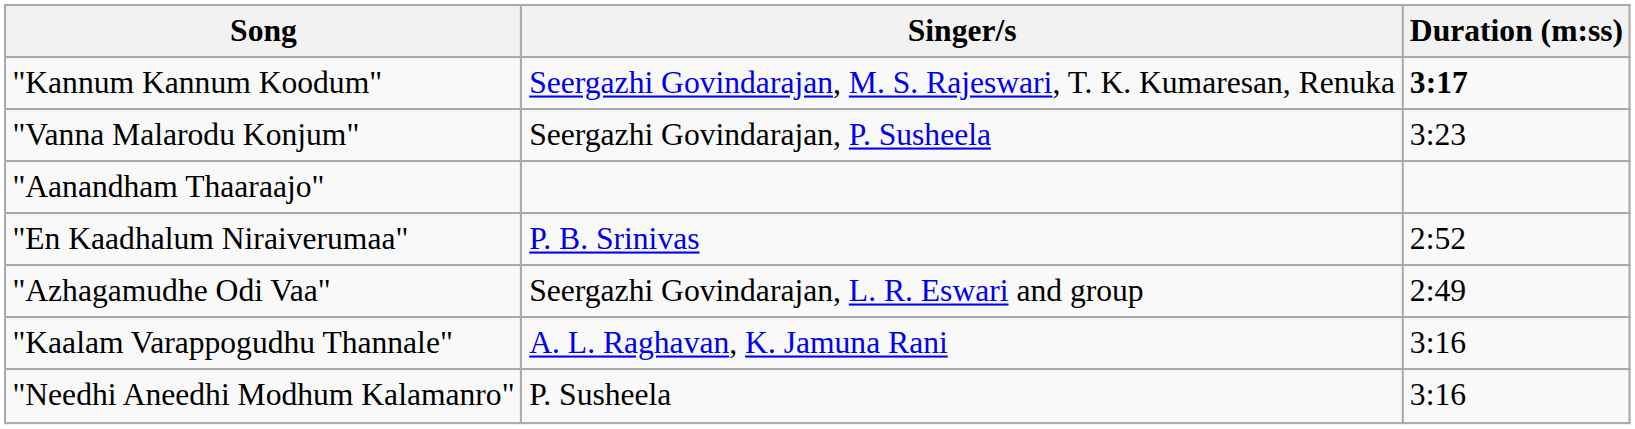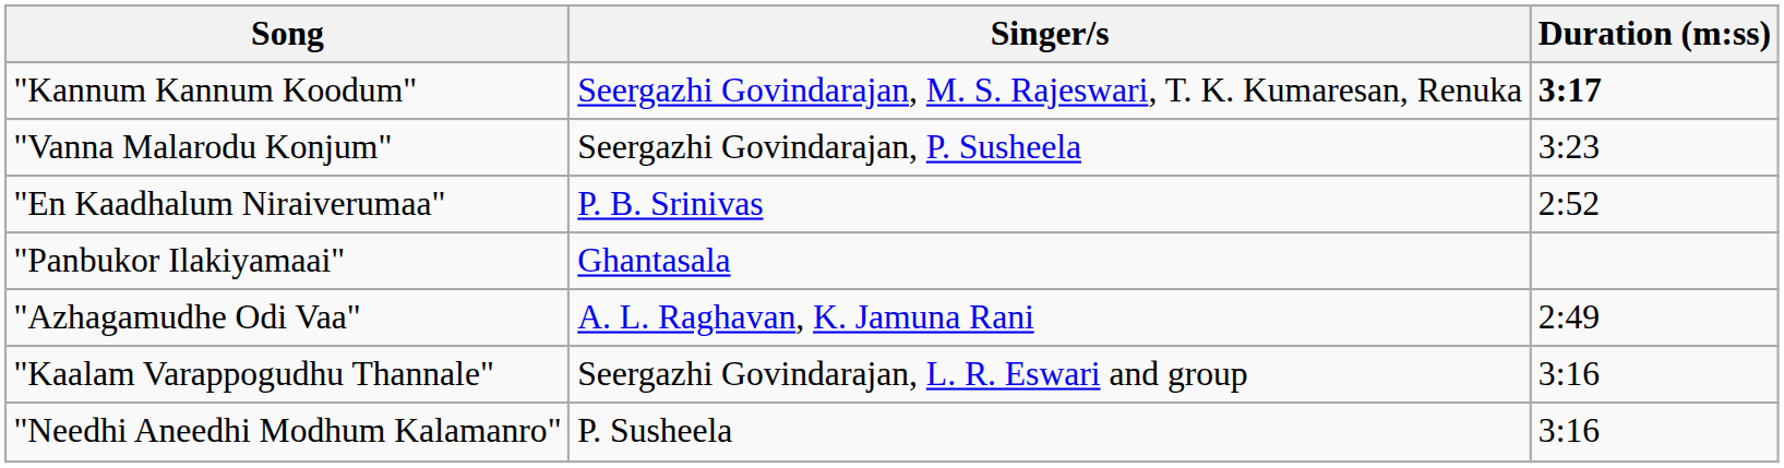- row: "Aanandham Thaaraajo"
+ row: "Panbukor Ilakiyamaai" | Ghantasala
"Azhagamudhe Odi Vaa" | Singer/s: Seergazhi Govindarajan, L. R. Eswari and group -> A. L. Raghavan, K. Jamuna Rani
"Kaalam Varappogudhu Thannale" | Singer/s: A. L. Raghavan, K. Jamuna Rani -> Seergazhi Govindarajan, L. R. Eswari and group
